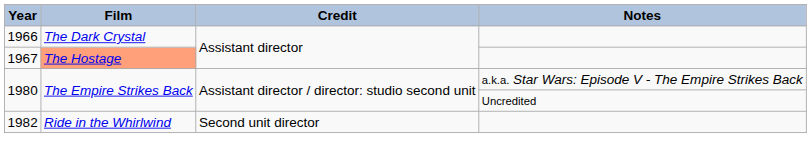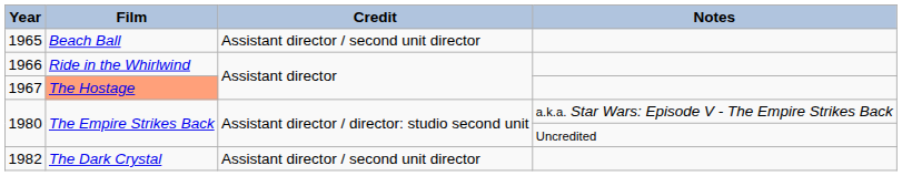+ row: 1965 | Beach Ball | Assistant director / second unit director
1966 | Film: The Dark Crystal -> Ride in the Whirlwind
1982 | Film: Ride in the Whirlwind -> The Dark Crystal
1982 | Credit: Second unit director -> Assistant director / second unit director
